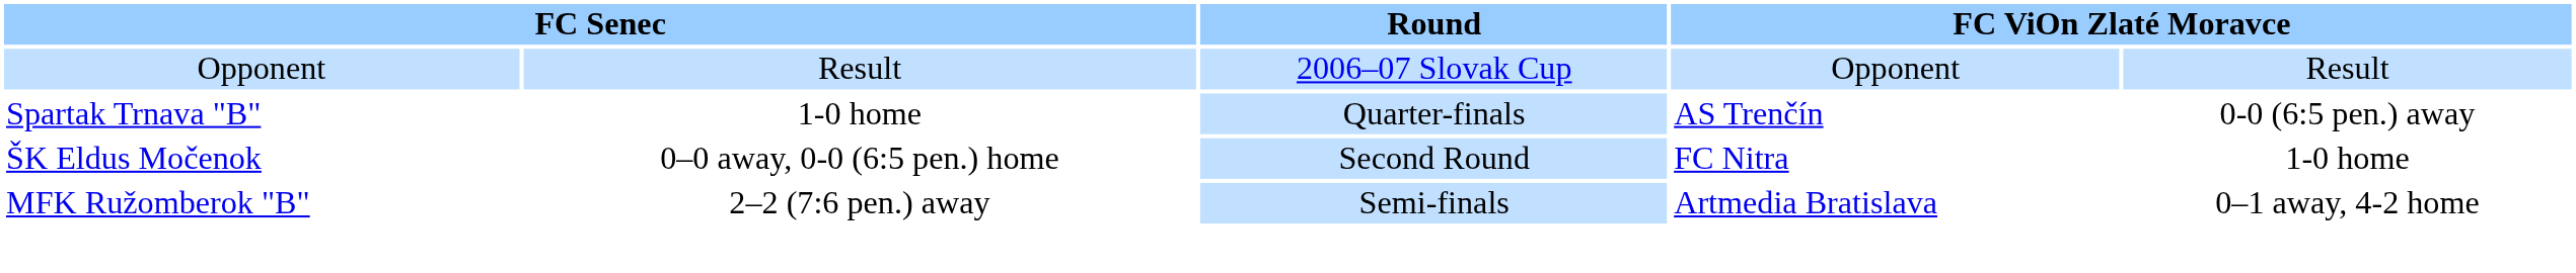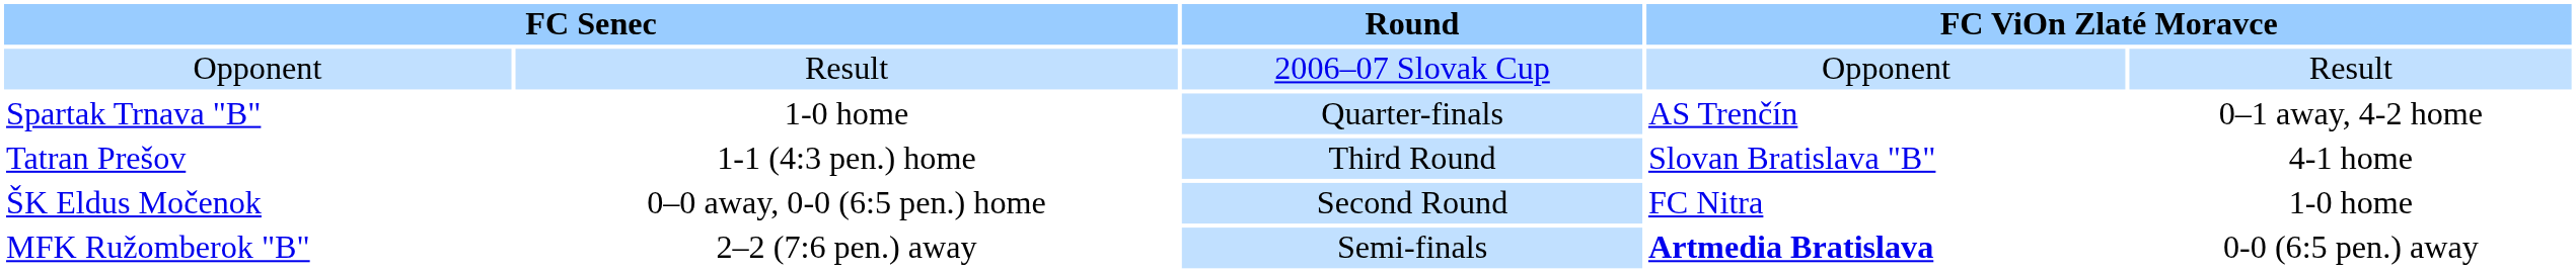Spartak Trnava "B" | column 5: 0-0 (6:5 pen.) away -> 0–1 away, 4-2 home
+ row: Tatran Prešov | 1-1 (4:3 pen.) home | Third Round | Slovan Bratislava "B" | 4-1 home
MFK Ružomberok "B" | column 4: normal -> bold
MFK Ružomberok "B" | column 5: 0–1 away, 4-2 home -> 0-0 (6:5 pen.) away
